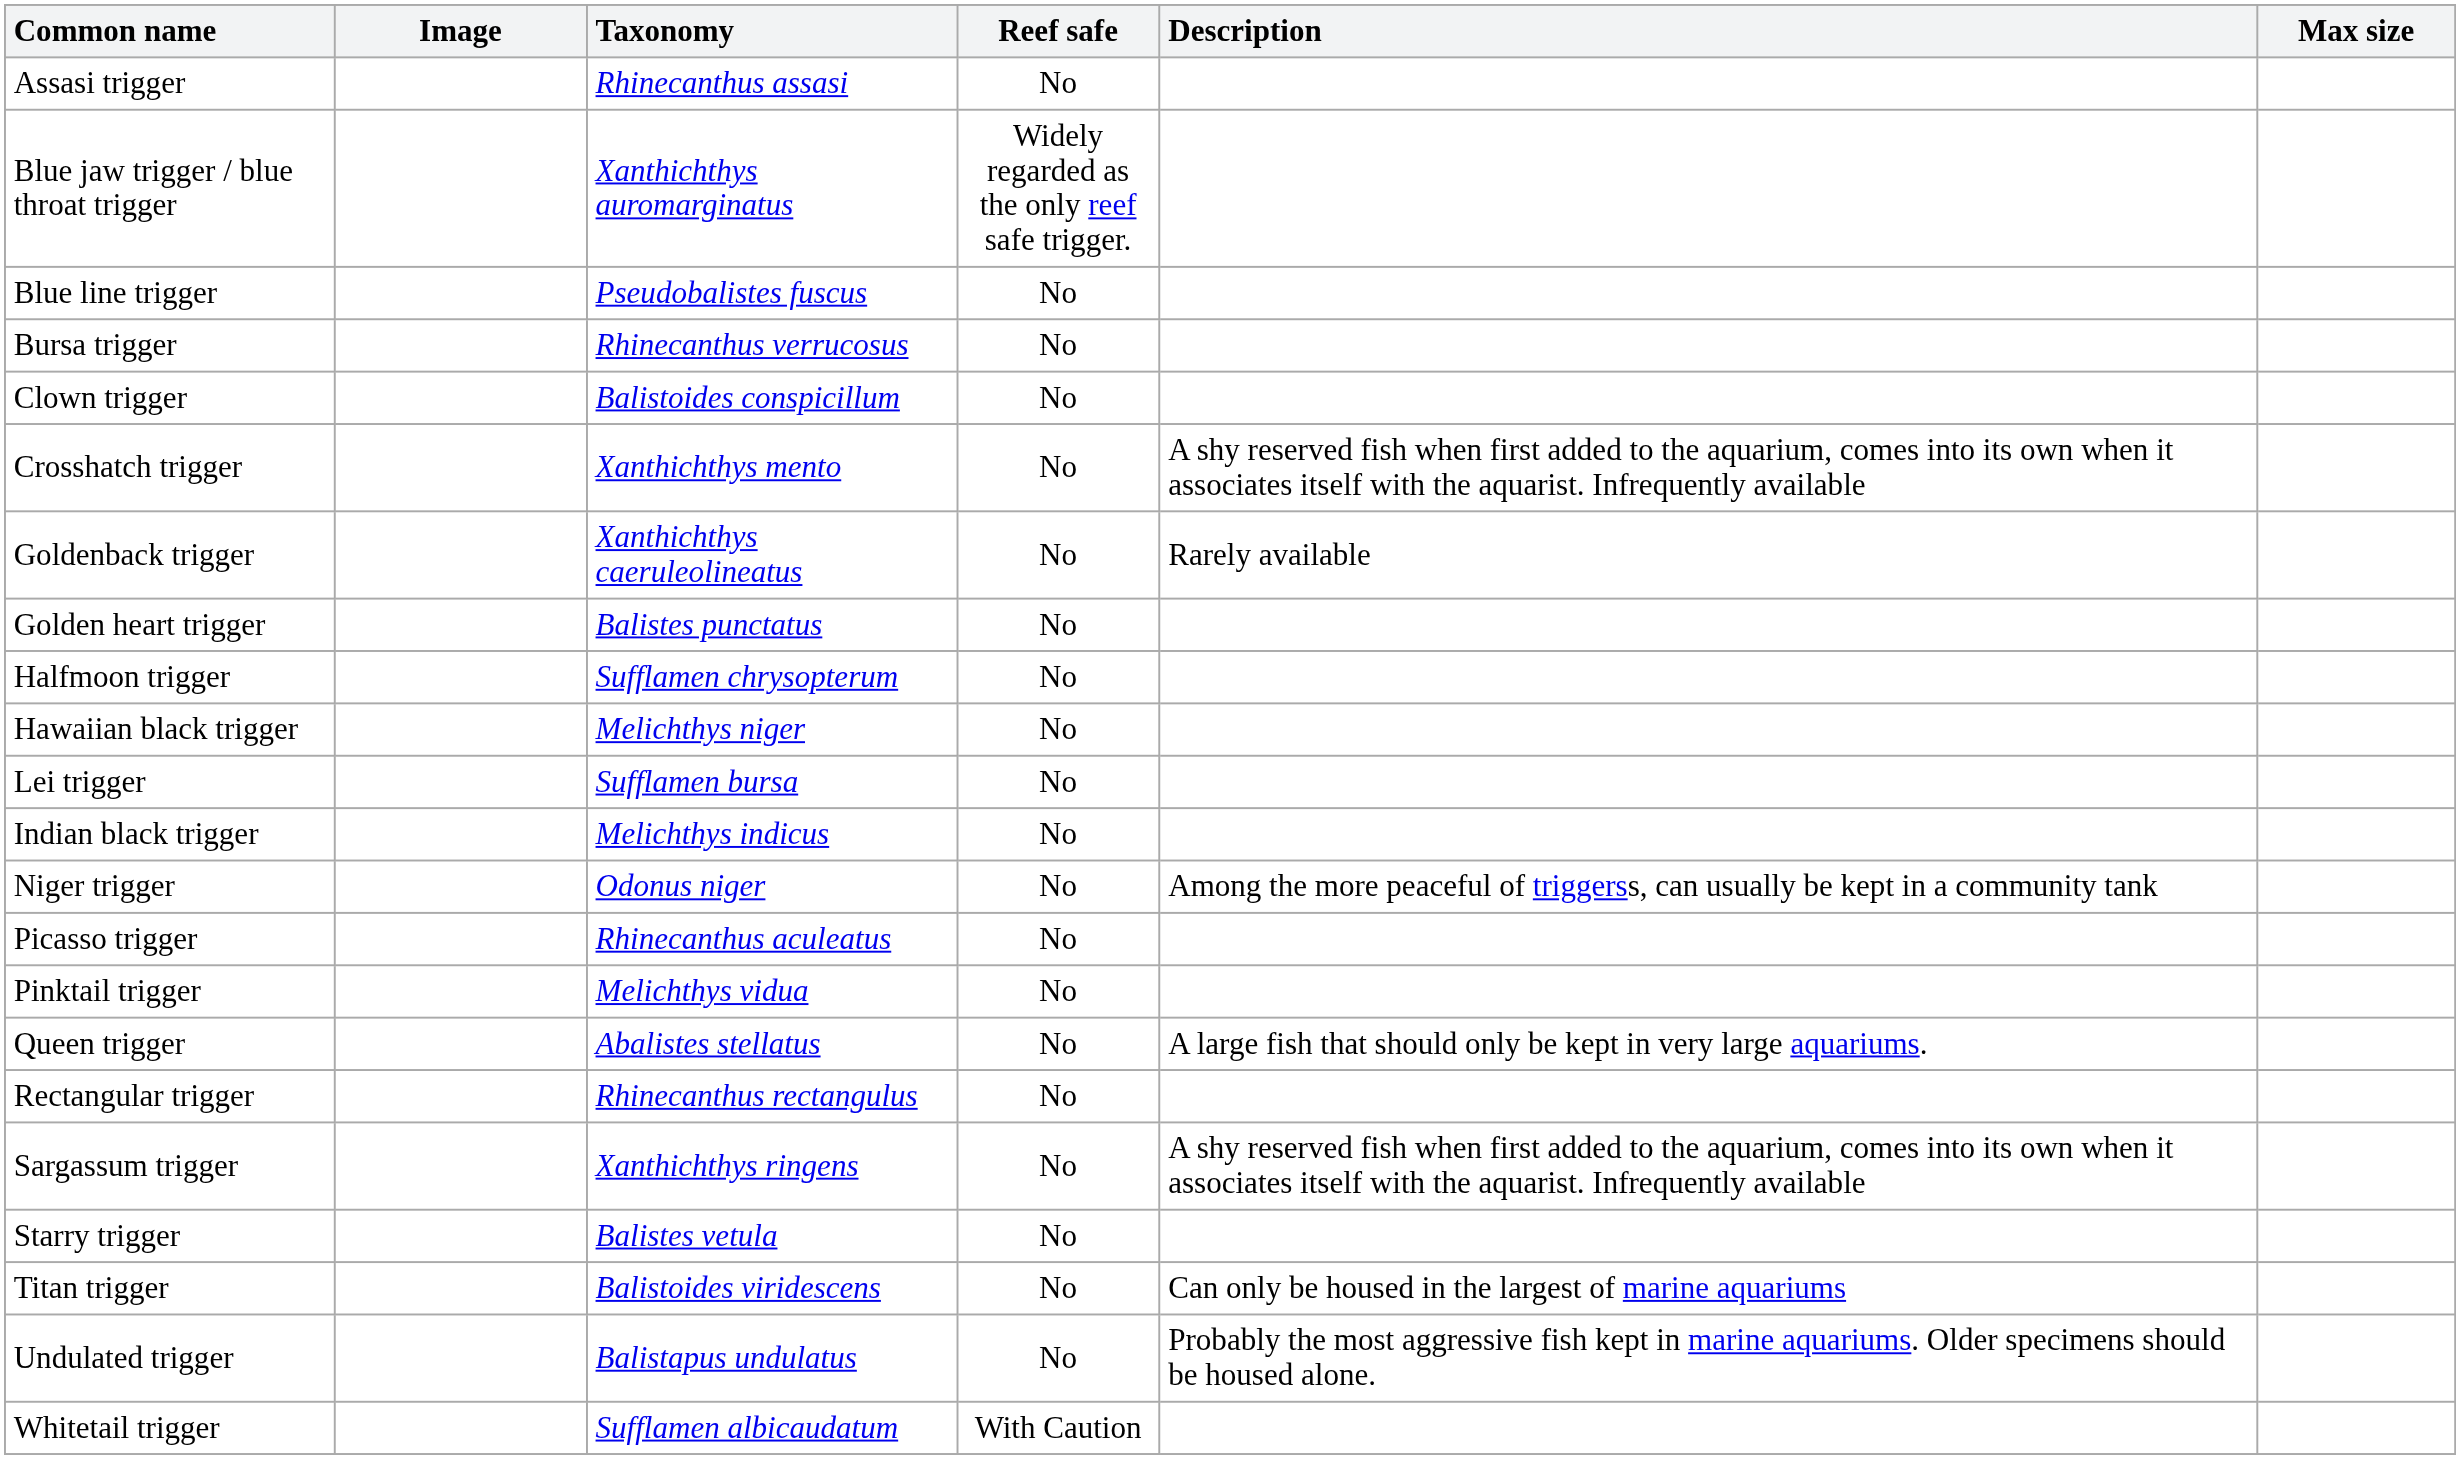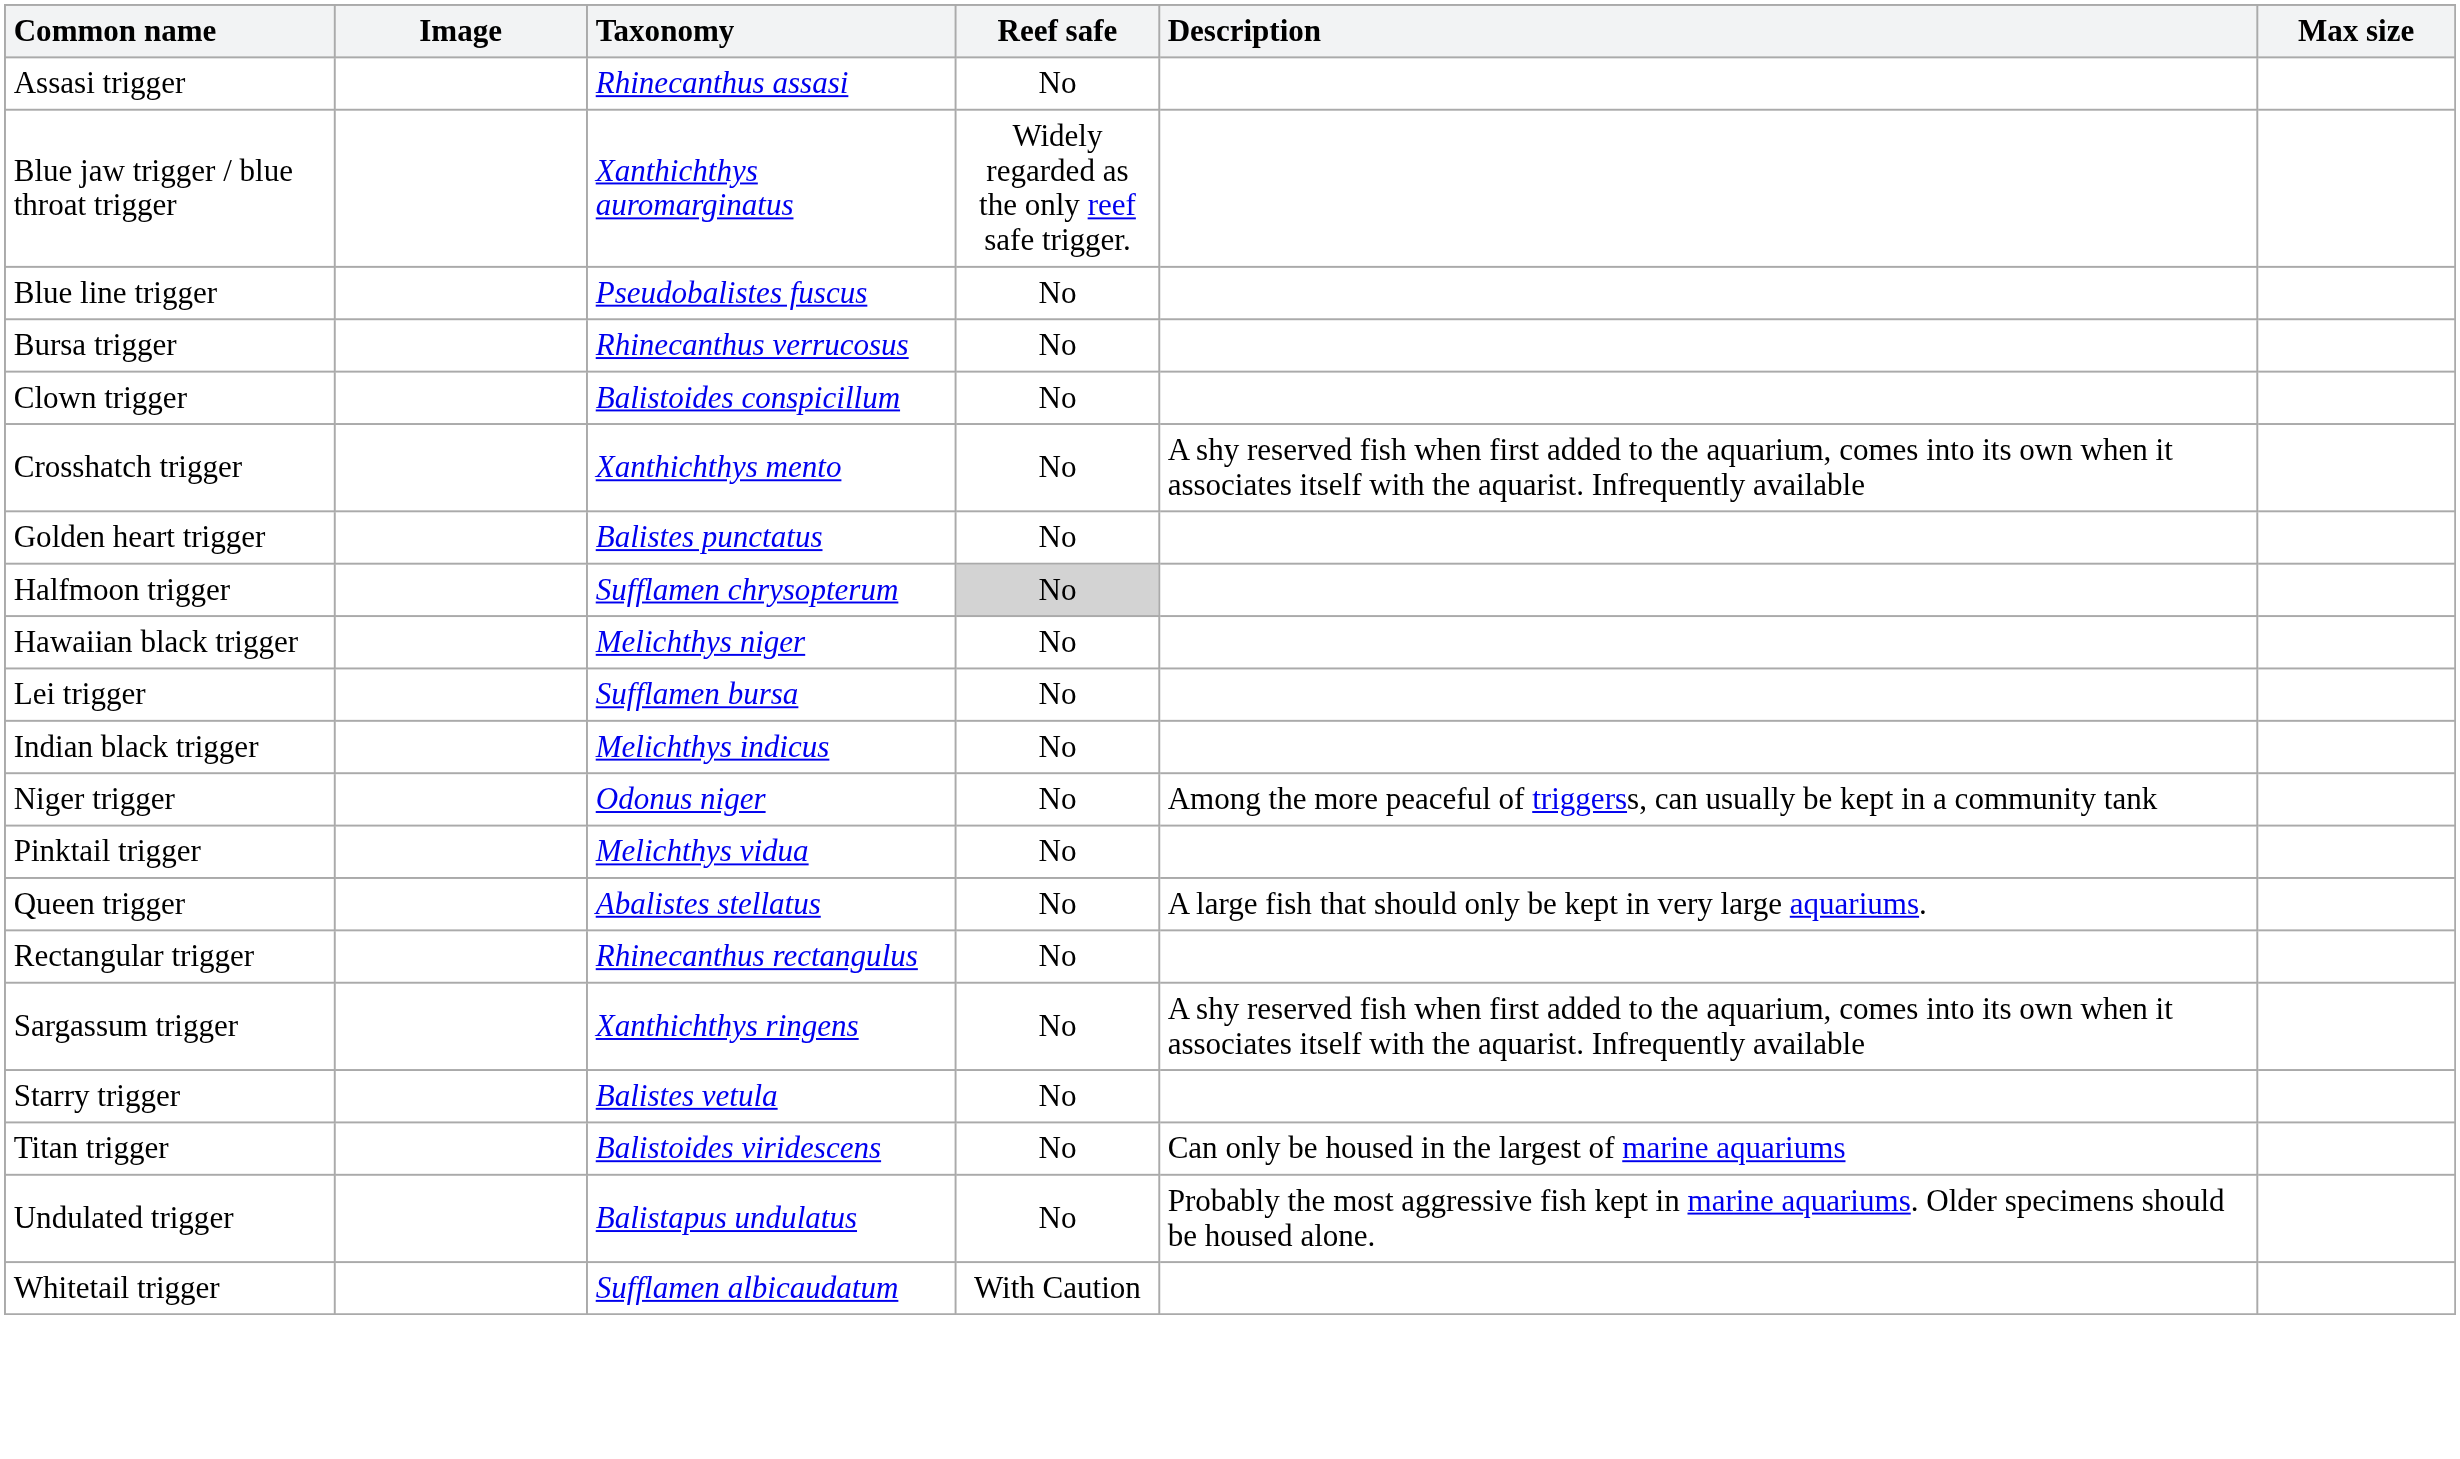- row: Goldenback trigger | Xanthichthys caeruleolineatus | No | Rarely available
Halfmoon trigger | Reef safe: no background -> lightgrey background
- row: Picasso trigger | Rhinecanthus aculeatus | No
